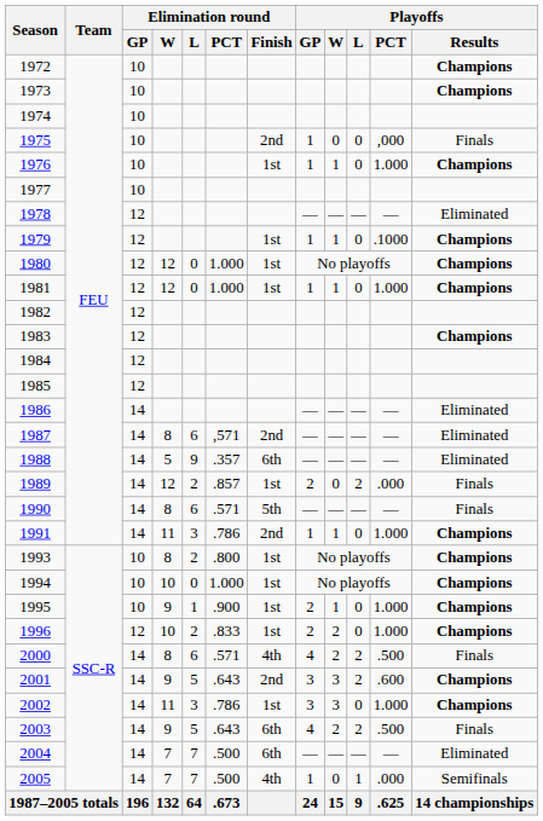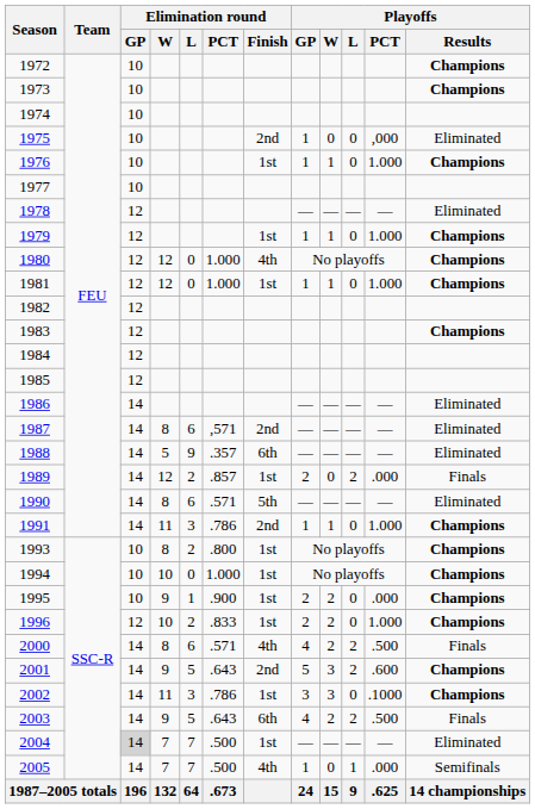1975 | Playoffs / Results: Finals -> Eliminated
1979 | Playoffs / PCT: .1000 -> 1.000
1980 | Elimination round / Finish: 1st -> 4th
1990 | Playoffs / Results: Finals -> Eliminated
1995 | Playoffs / W: 1 -> 2
1995 | Playoffs / PCT: 1.000 -> .000
2001 | Playoffs / GP: 3 -> 5
2002 | Playoffs / PCT: 1.000 -> .1000
2004 | Elimination round / GP: no background -> lightgrey background
2004 | Elimination round / Finish: 6th -> 1st
